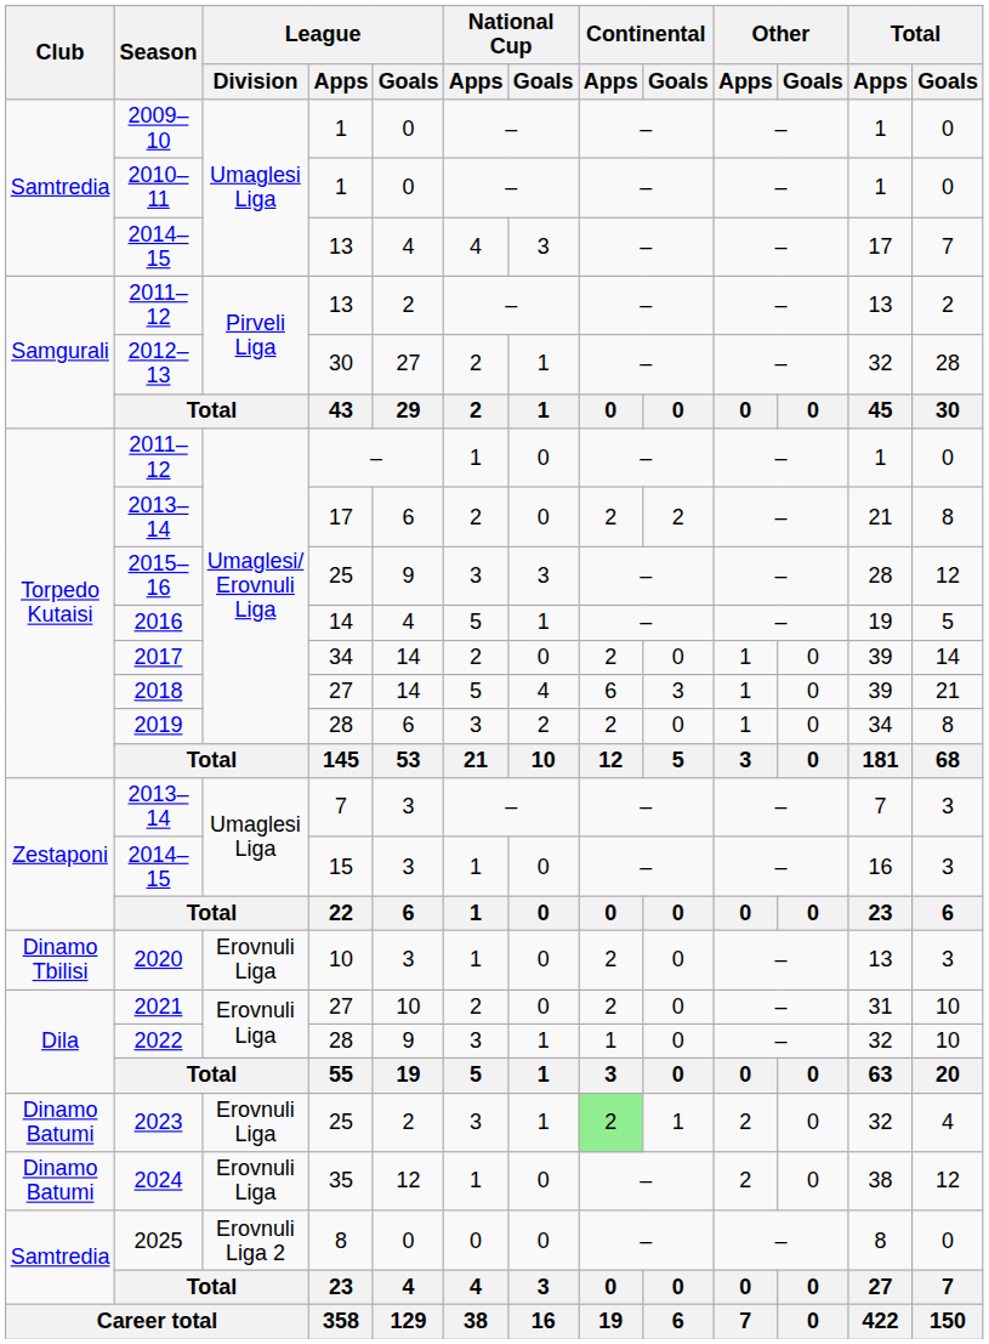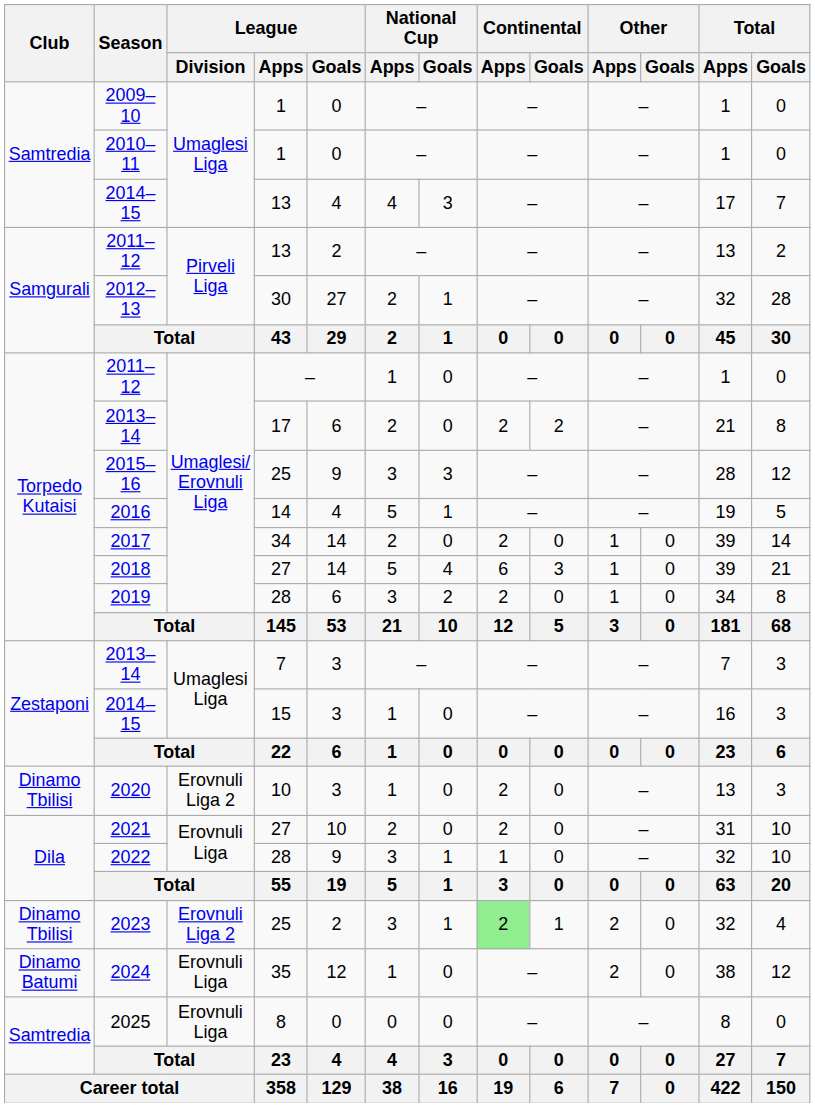2020 | League / Division: Erovnuli Liga -> Erovnuli Liga 2
2023 | Club: Dinamo Batumi -> Dinamo Tbilisi
2023 | League / Division: Erovnuli Liga -> Erovnuli Liga 2
2025 | League / Division: Erovnuli Liga 2 -> Erovnuli Liga
